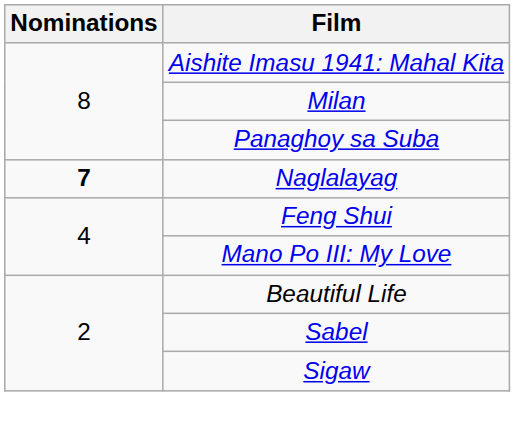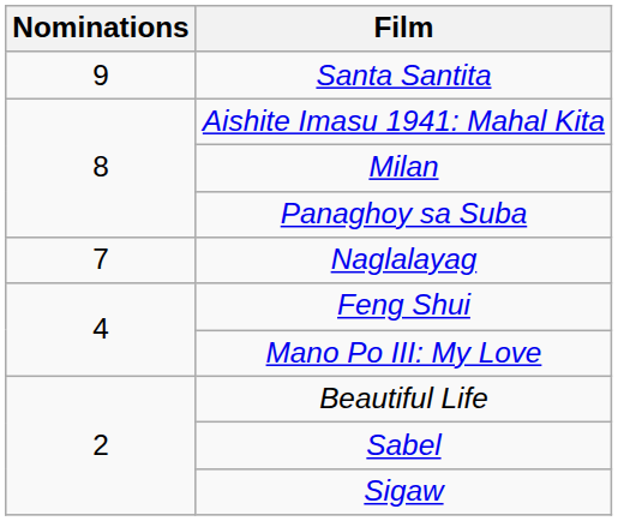+ row: 9 | Santa Santita
Naglalayag | Nominations: bold -> normal
